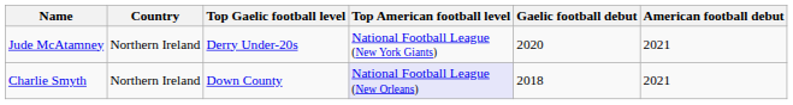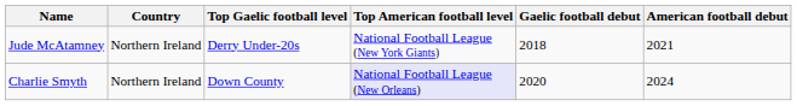Jude McAtamney | Gaelic football debut: 2020 -> 2018
Charlie Smyth | Gaelic football debut: 2018 -> 2020
Charlie Smyth | American football debut: 2021 -> 2024
